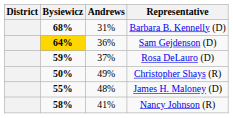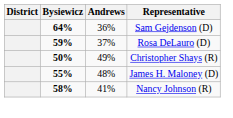- row: 68% | 31% | Barbara B. Kennelly (D)
Sam Gejdenson (D) | Bysiewicz: gold background -> no background
